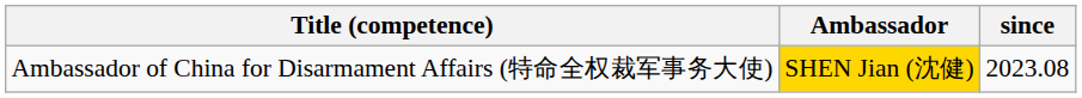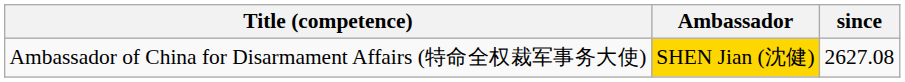Ambassador of China for Disarmament Affairs (特命全权裁军事务大使) | since: 2023.08 -> 2627.08
